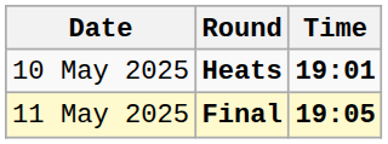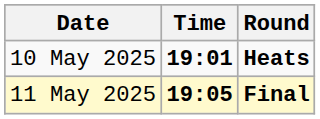columns swapped: Time <-> Round
